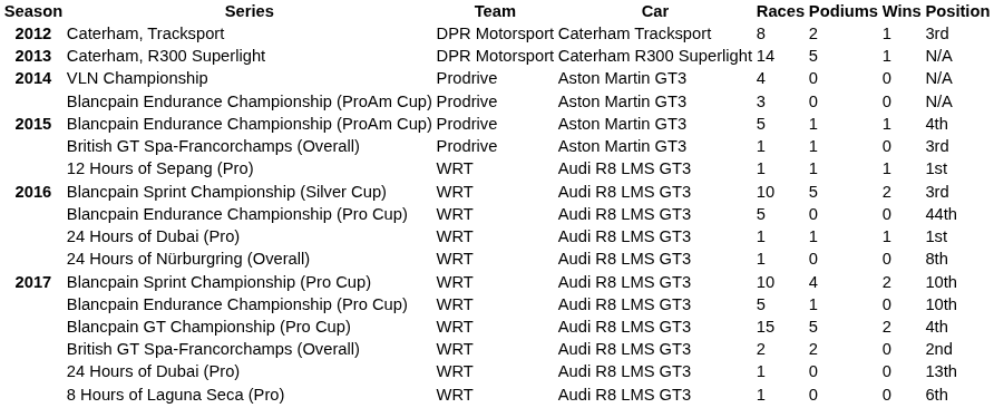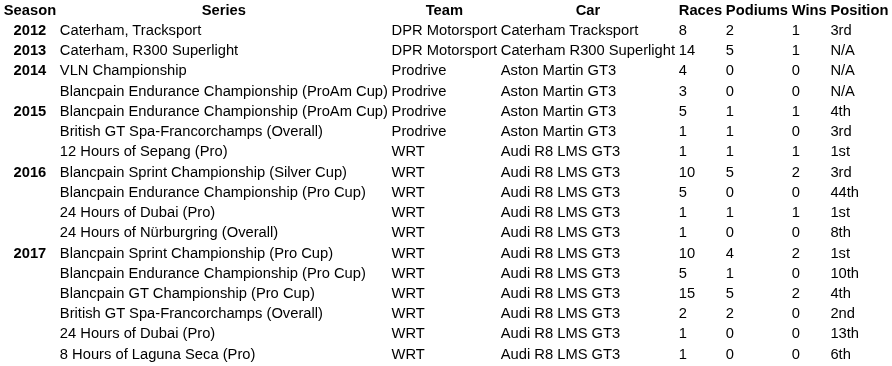Blancpain Sprint Championship (Pro Cup) | Position: 10th -> 1st
